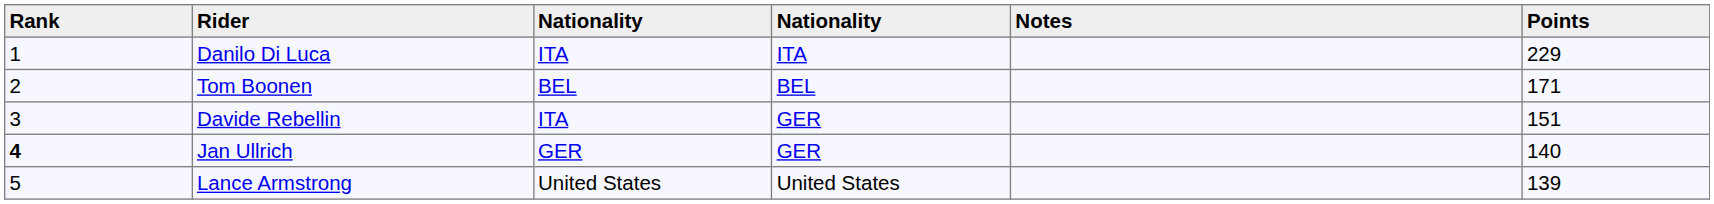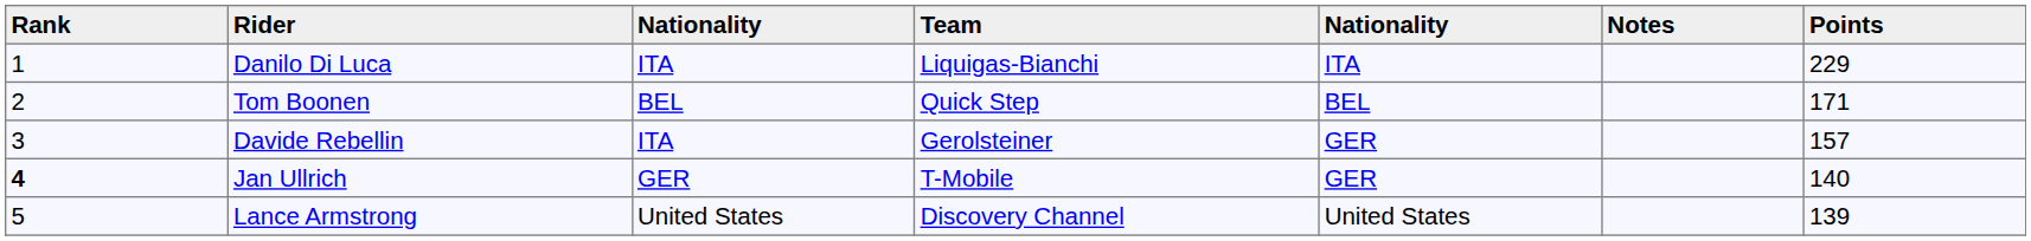+ column: Team | Liquigas-Bianchi | Quick Step | Gerolsteiner | T-Mobile | Discovery Channel
Davide Rebellin | Points: 151 -> 157
